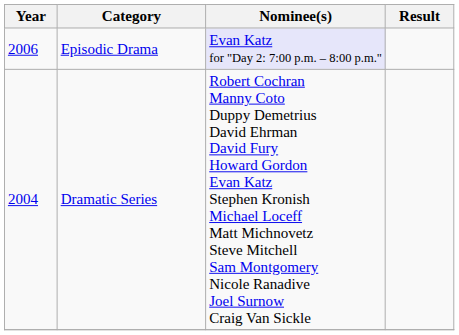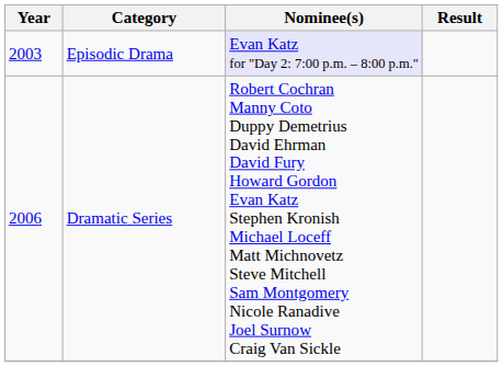Episodic Drama | Year: 2006 -> 2003
Dramatic Series | Year: 2004 -> 2006
